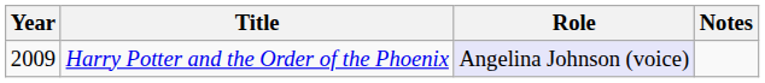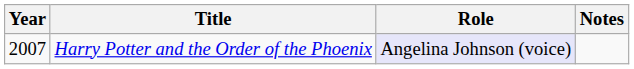Harry Potter and the Order of the Phoenix | Year: 2009 -> 2007
